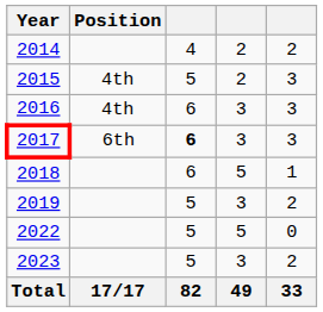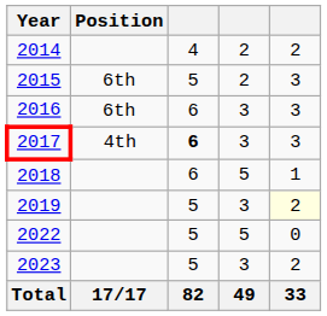2015 | Position: 4th -> 6th
2016 | Position: 4th -> 6th
2017 | Position: 6th -> 4th
2019 | column 5: no background -> lightyellow background
